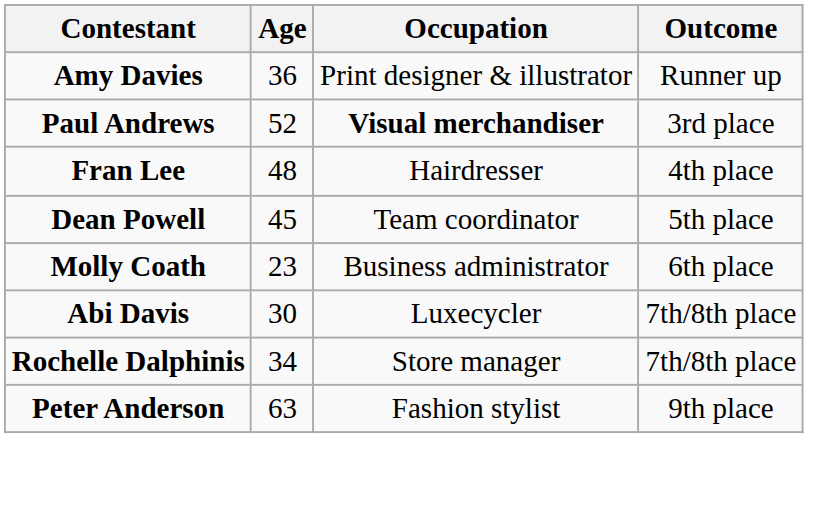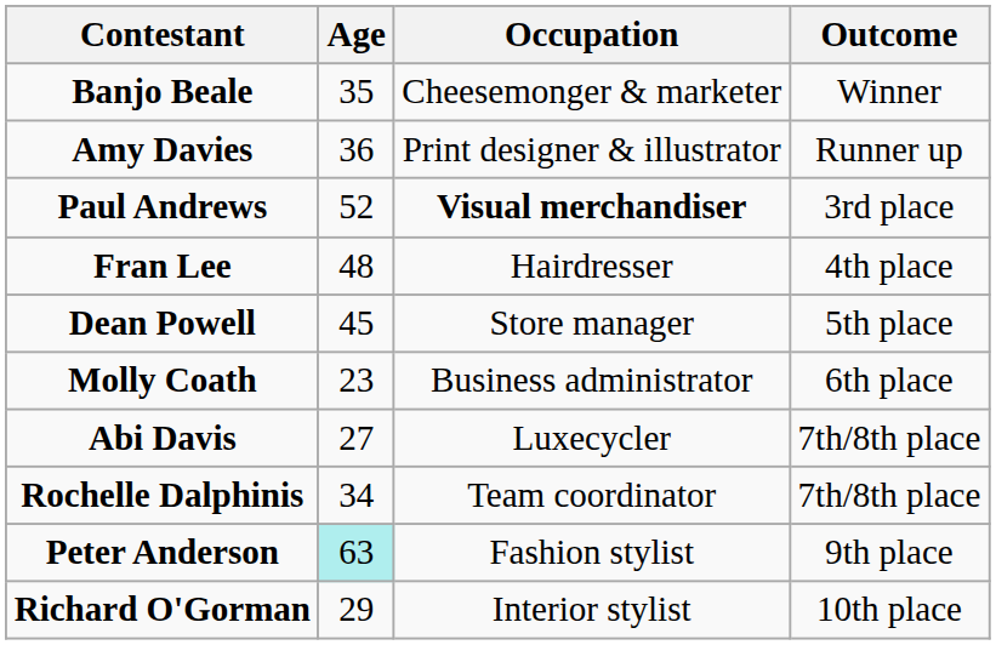+ row: Banjo Beale | 35 | Cheesemonger & marketer | Winner
Dean Powell | Occupation: Team coordinator -> Store manager
Abi Davis | Age: 30 -> 27
Rochelle Dalphinis | Occupation: Store manager -> Team coordinator
Peter Anderson | Age: no background -> paleturquoise background
+ row: Richard O'Gorman | 29 | Interior stylist | 10th place
